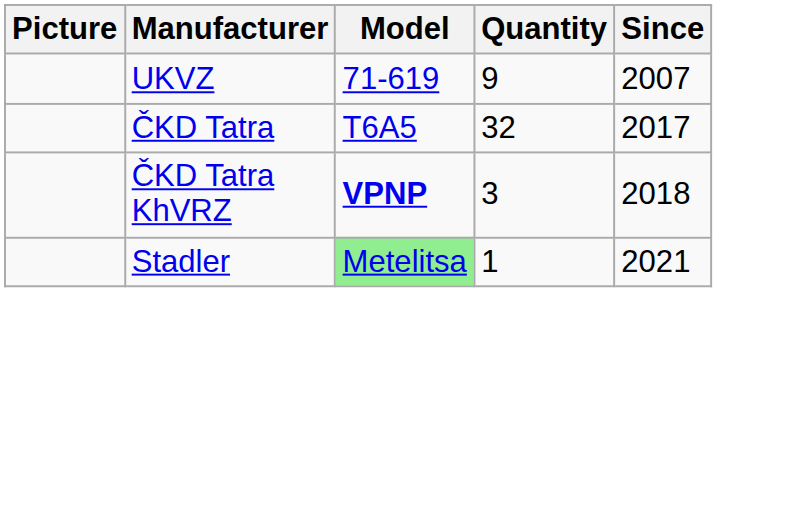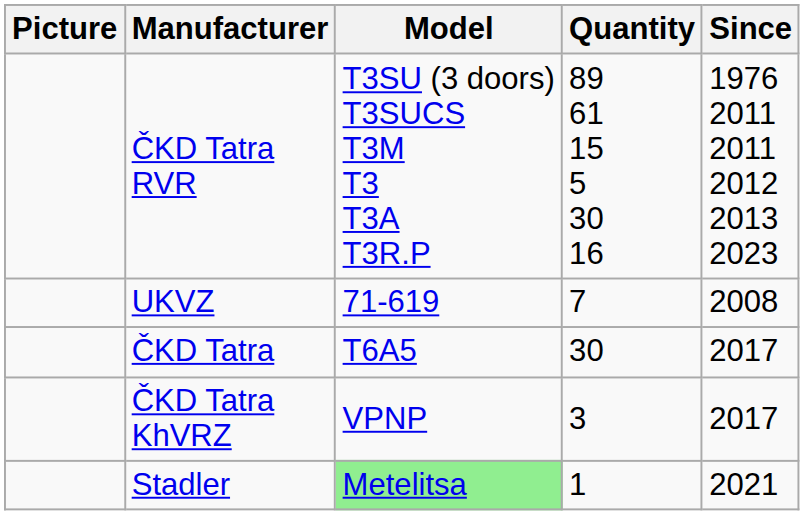+ row: ČKD Tatra RVR | T3SU (3 doors) T3SUCS T3M T3 T3A T3R.P | 89 61 15 5 30 16 | 1976 2011 2011 2012 2013 2023
UKVZ | Quantity: 9 -> 7
UKVZ | Since: 2007 -> 2008
ČKD Tatra | Quantity: 32 -> 30
ČKD Tatra KhVRZ | Model: bold -> normal
ČKD Tatra KhVRZ | Since: 2018 -> 2017
